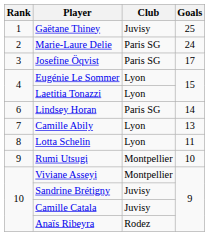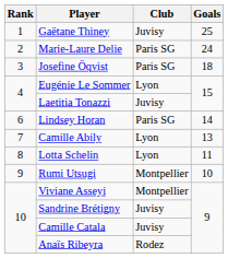Josefine Öqvist | Goals: 17 -> 18
Laetitia Tonazzi | Club: Lyon -> Juvisy
